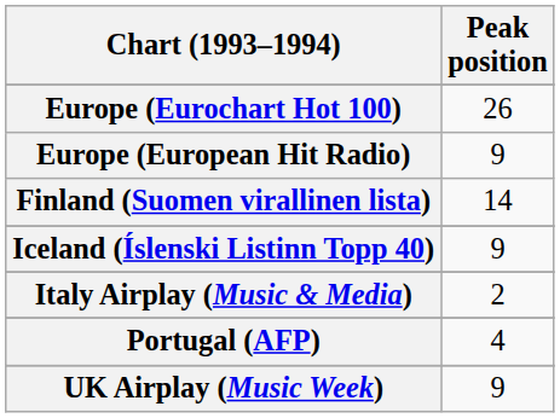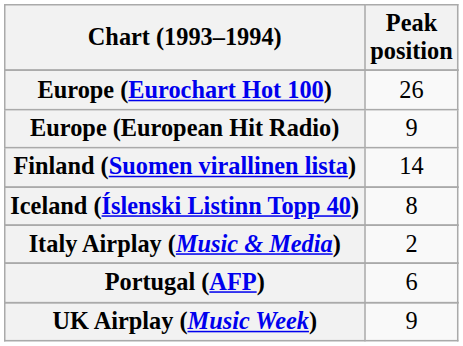Iceland (Íslenski Listinn Topp 40) | Peak position: 9 -> 8
Portugal (AFP) | Peak position: 4 -> 6
